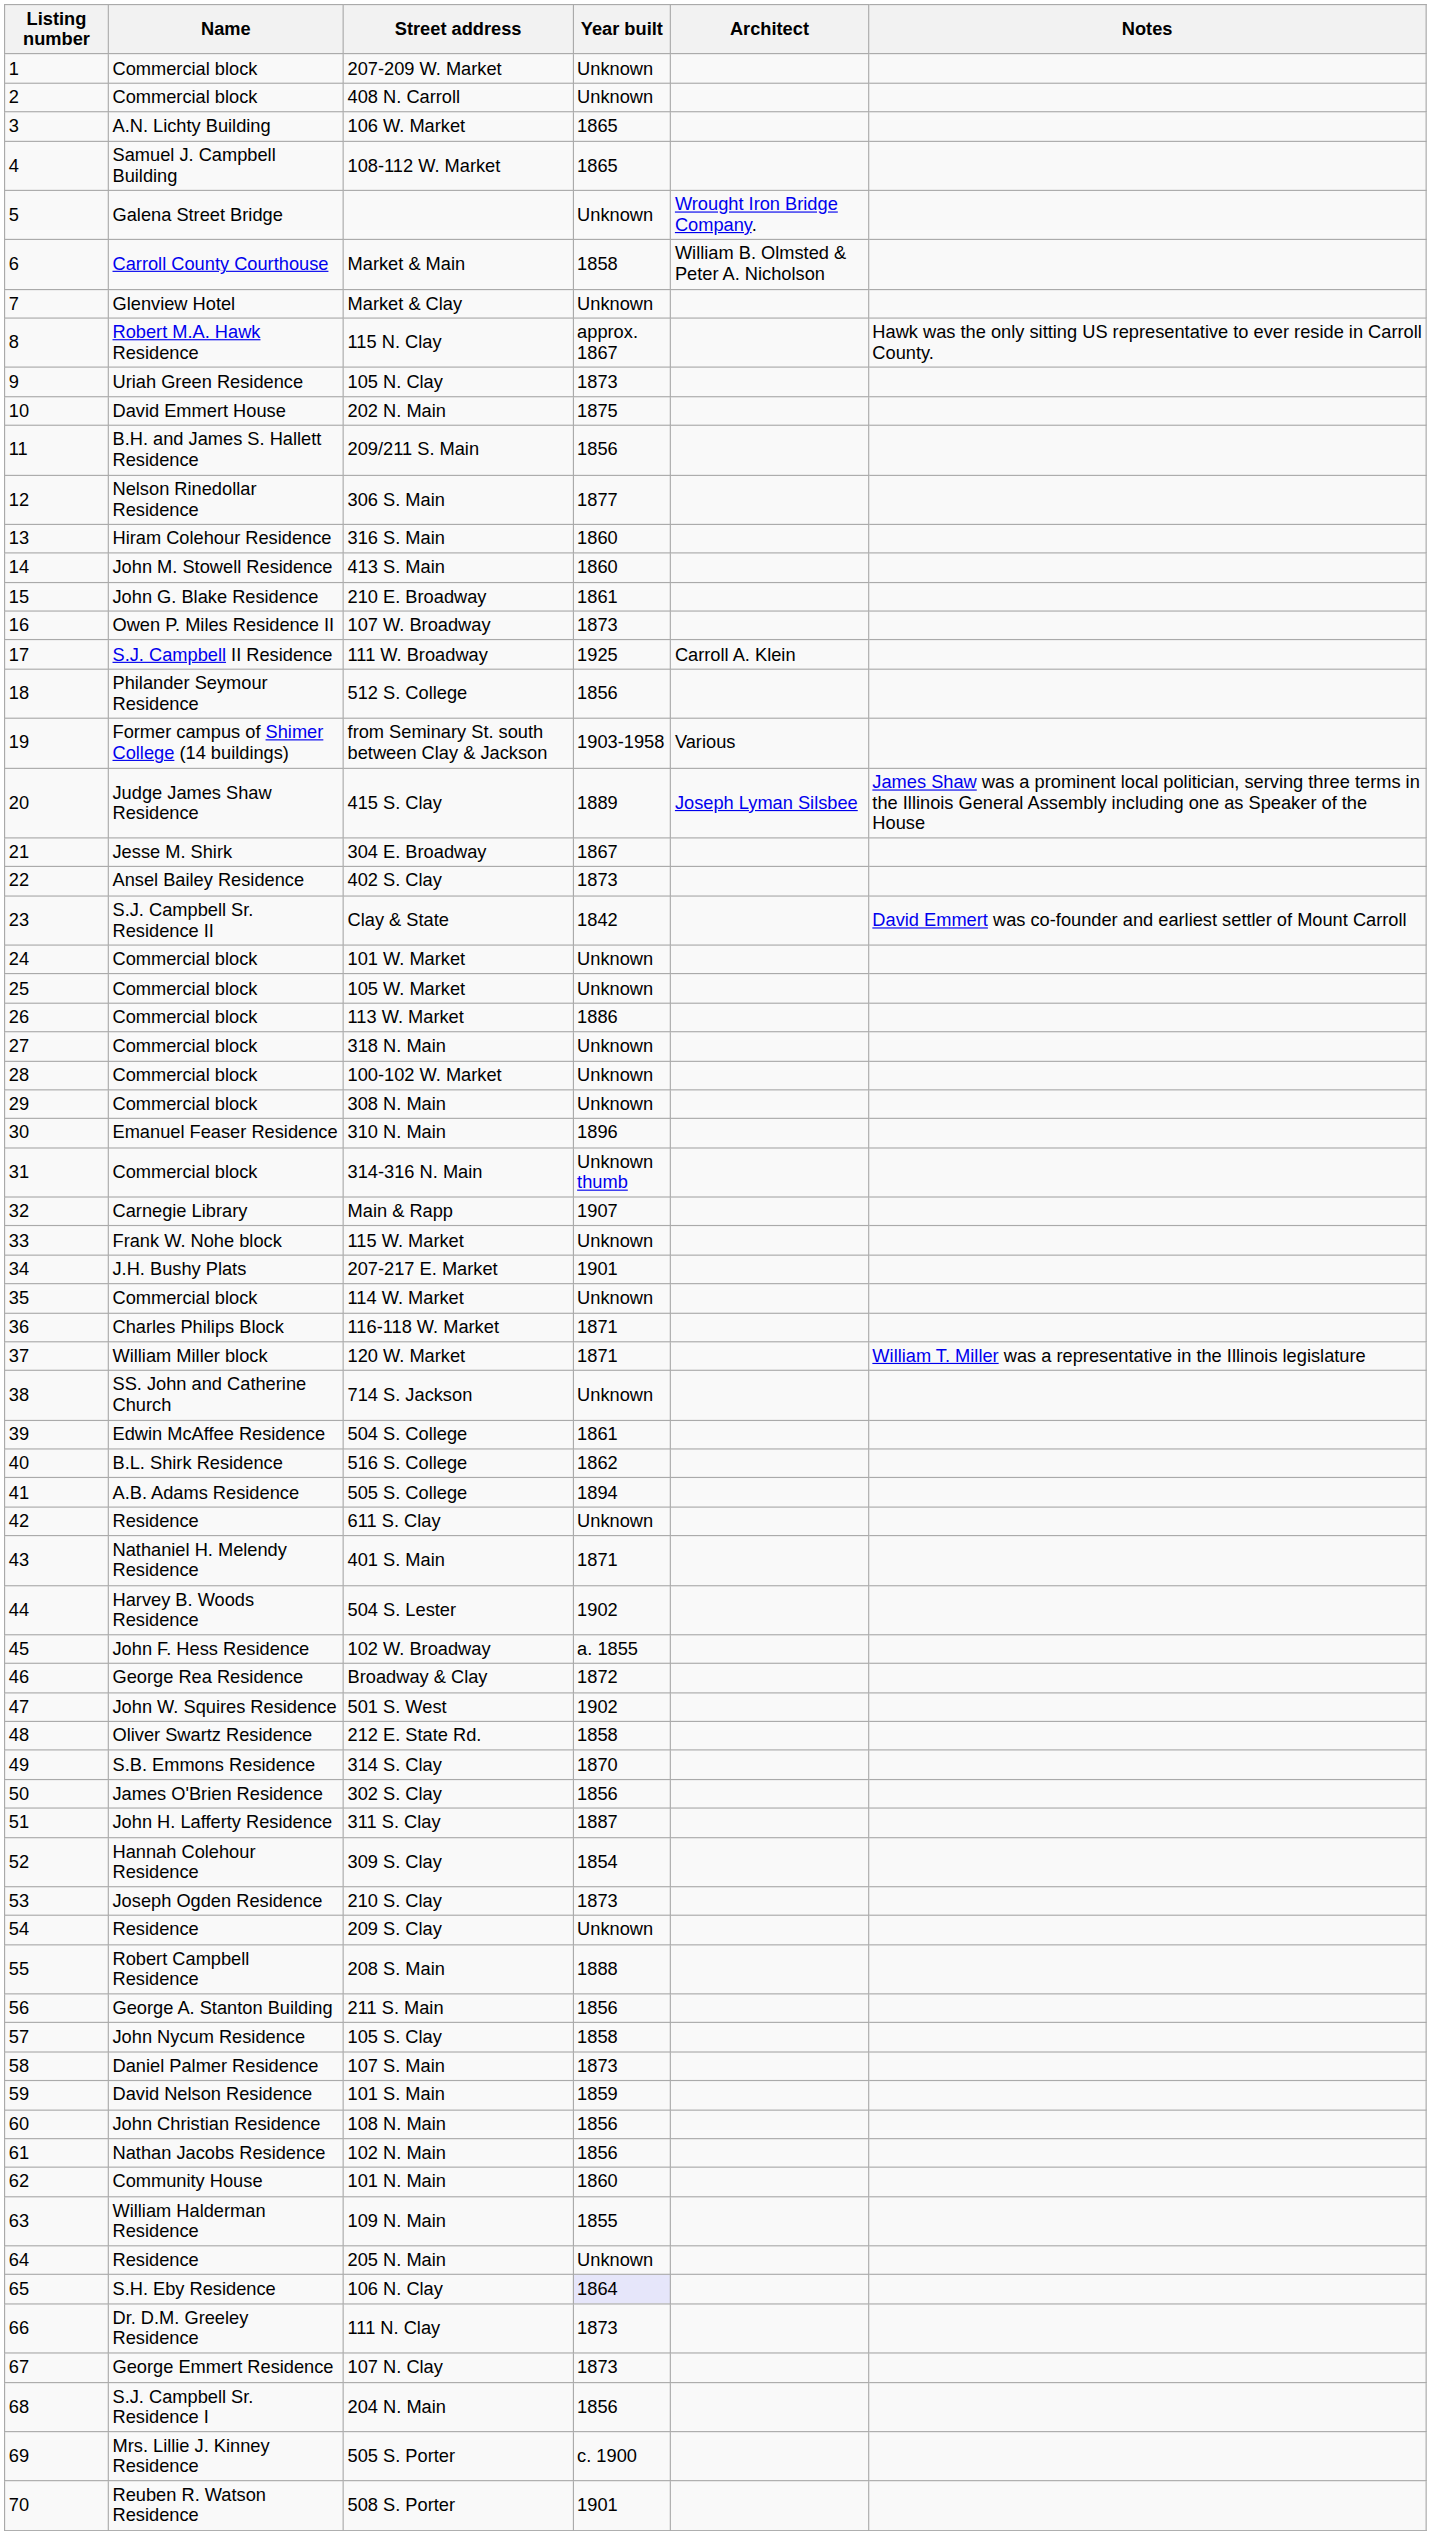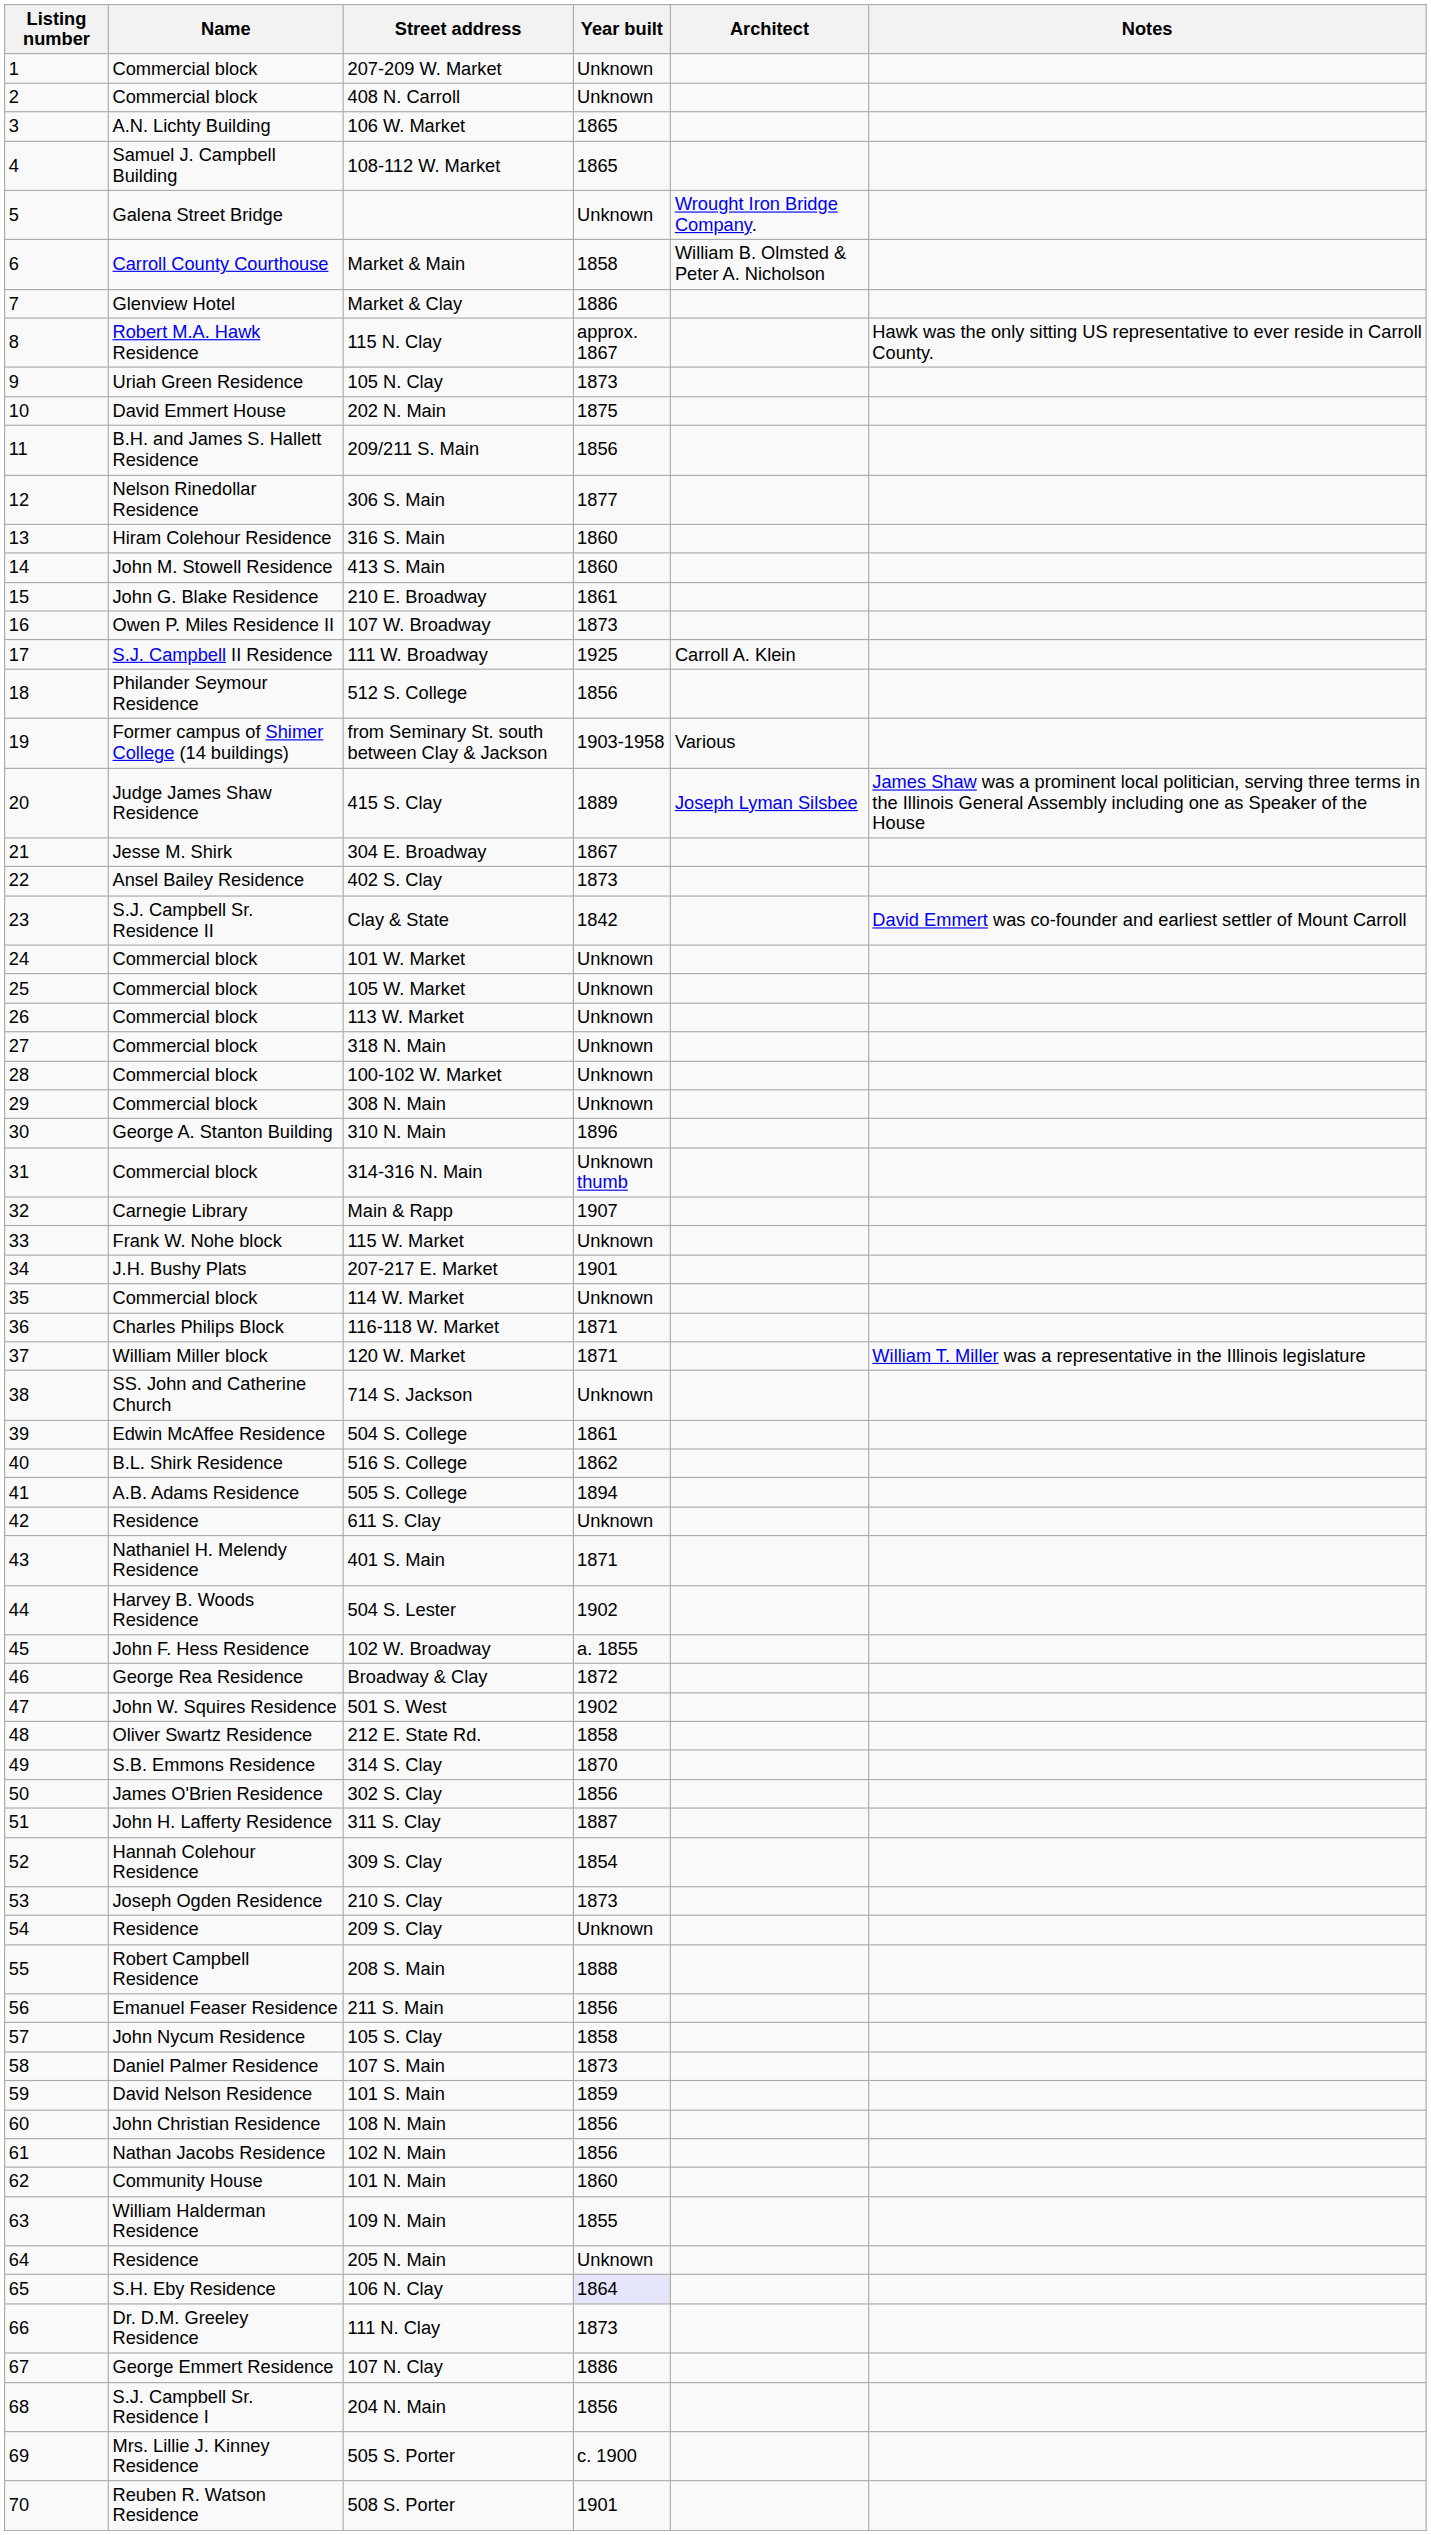Market & Clay | Year built: Unknown -> 1886
113 W. Market | Year built: 1886 -> Unknown
310 N. Main | Name: Emanuel Feaser Residence -> George A. Stanton Building
211 S. Main | Name: George A. Stanton Building -> Emanuel Feaser Residence
107 N. Clay | Year built: 1873 -> 1886
